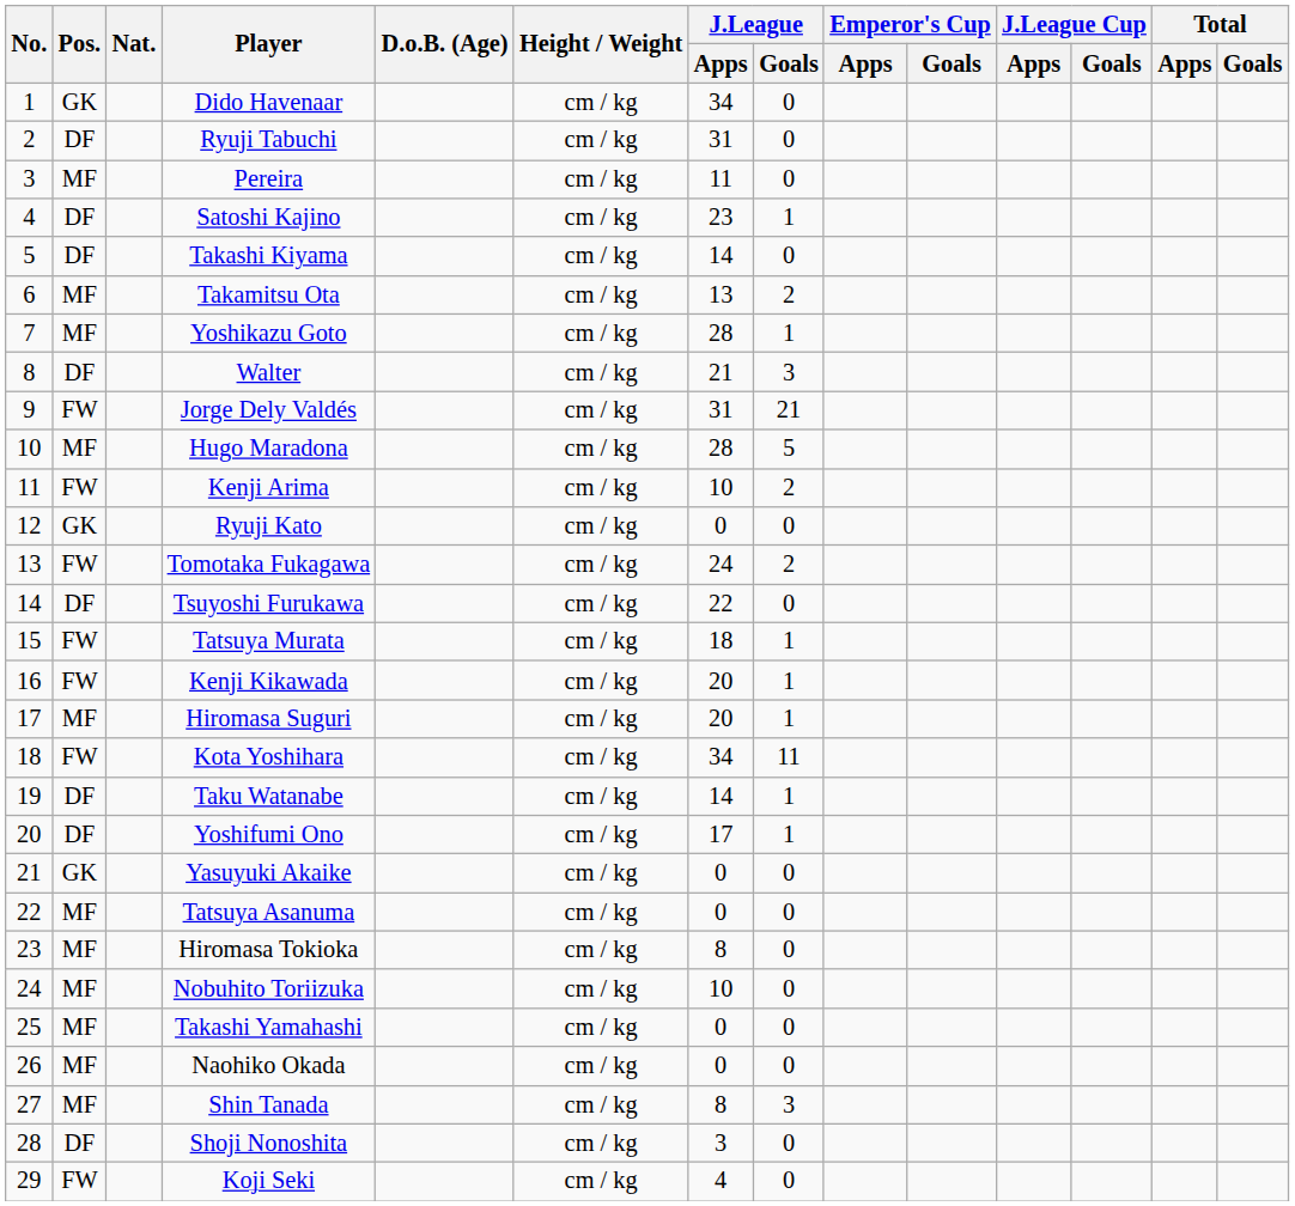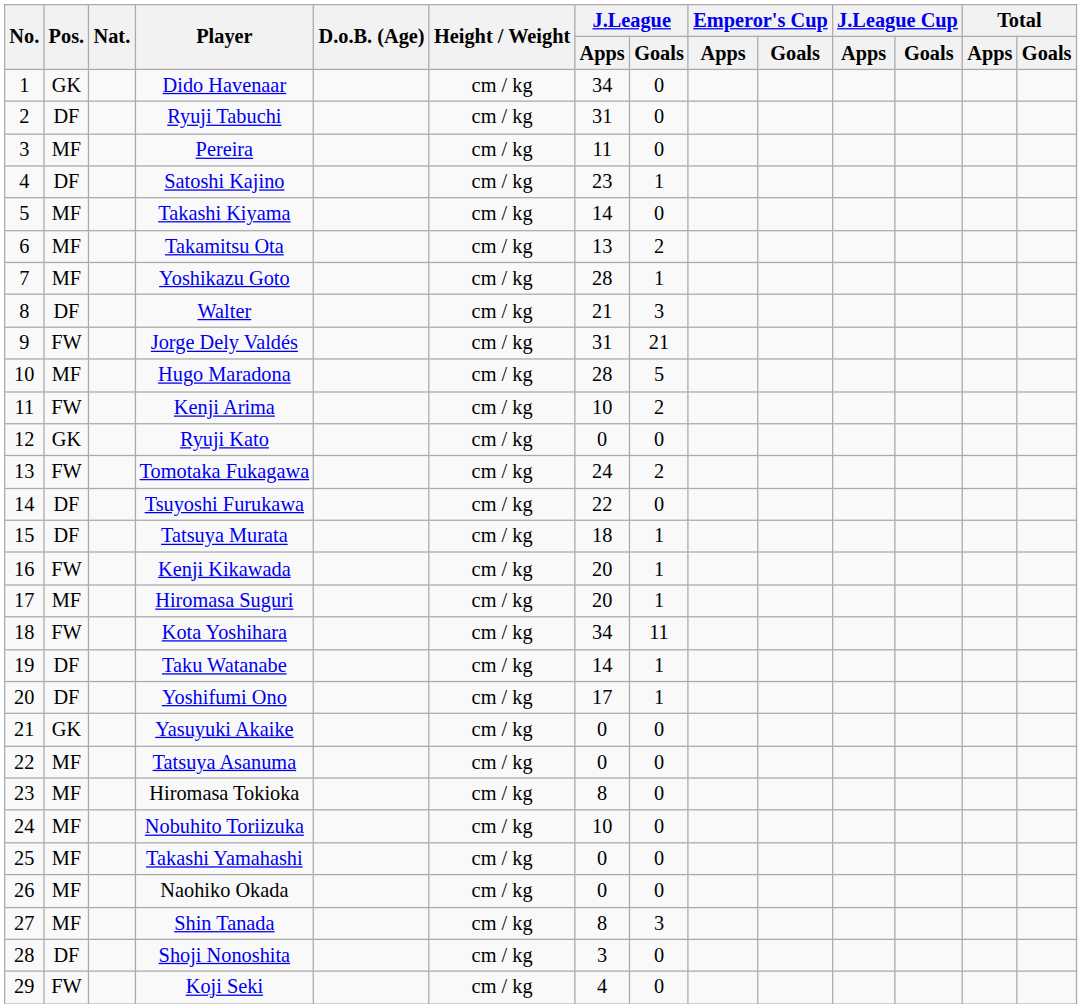Takashi Kiyama | Pos.: DF -> MF
Tatsuya Murata | Pos.: FW -> DF
